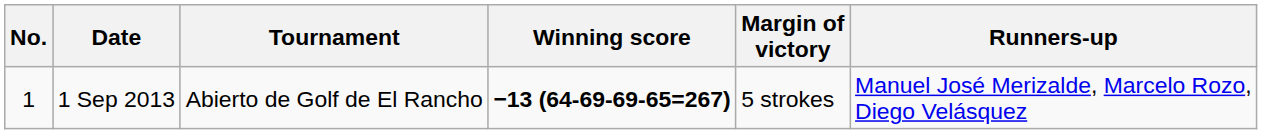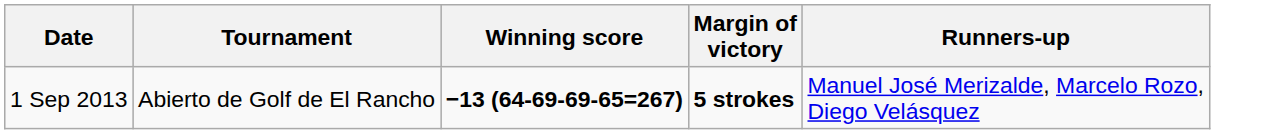- column: No. | 1
1 Sep 2013 | Margin of victory: normal -> bold
